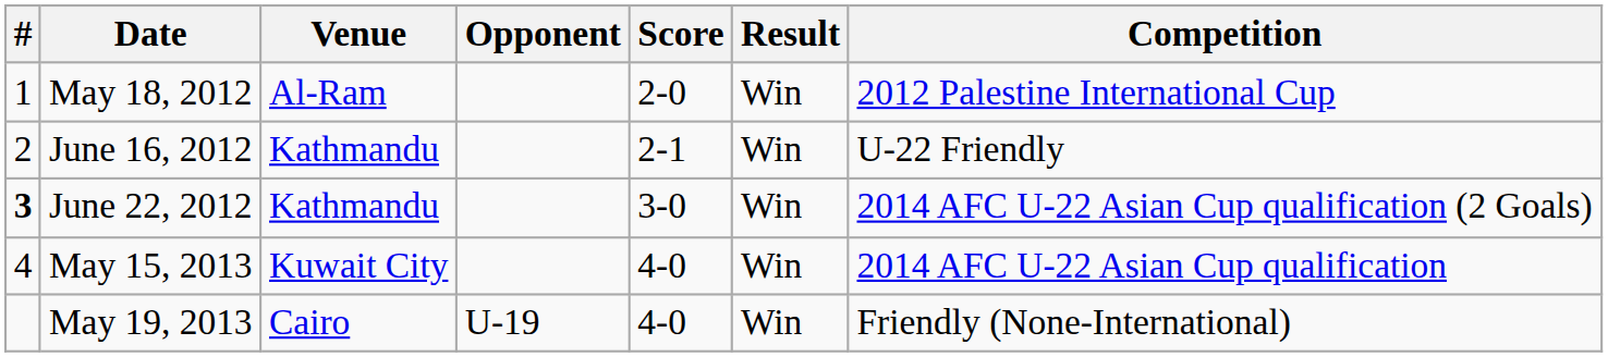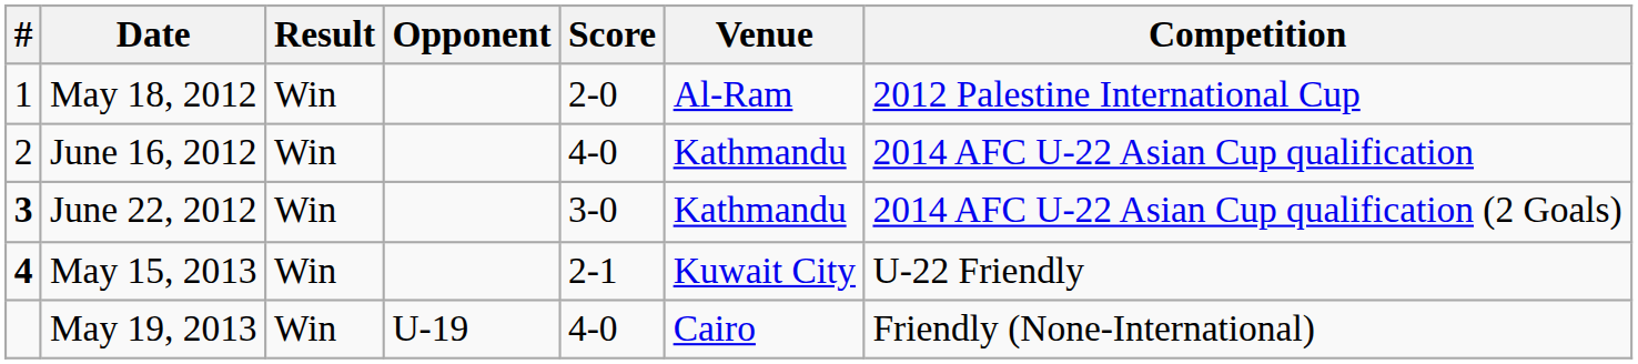columns swapped: Venue <-> Result
June 16, 2012 | Score: 2-1 -> 4-0
June 16, 2012 | Competition: U-22 Friendly -> 2014 AFC U-22 Asian Cup qualification
May 15, 2013 | #: normal -> bold
May 15, 2013 | Score: 4-0 -> 2-1
May 15, 2013 | Competition: 2014 AFC U-22 Asian Cup qualification -> U-22 Friendly
